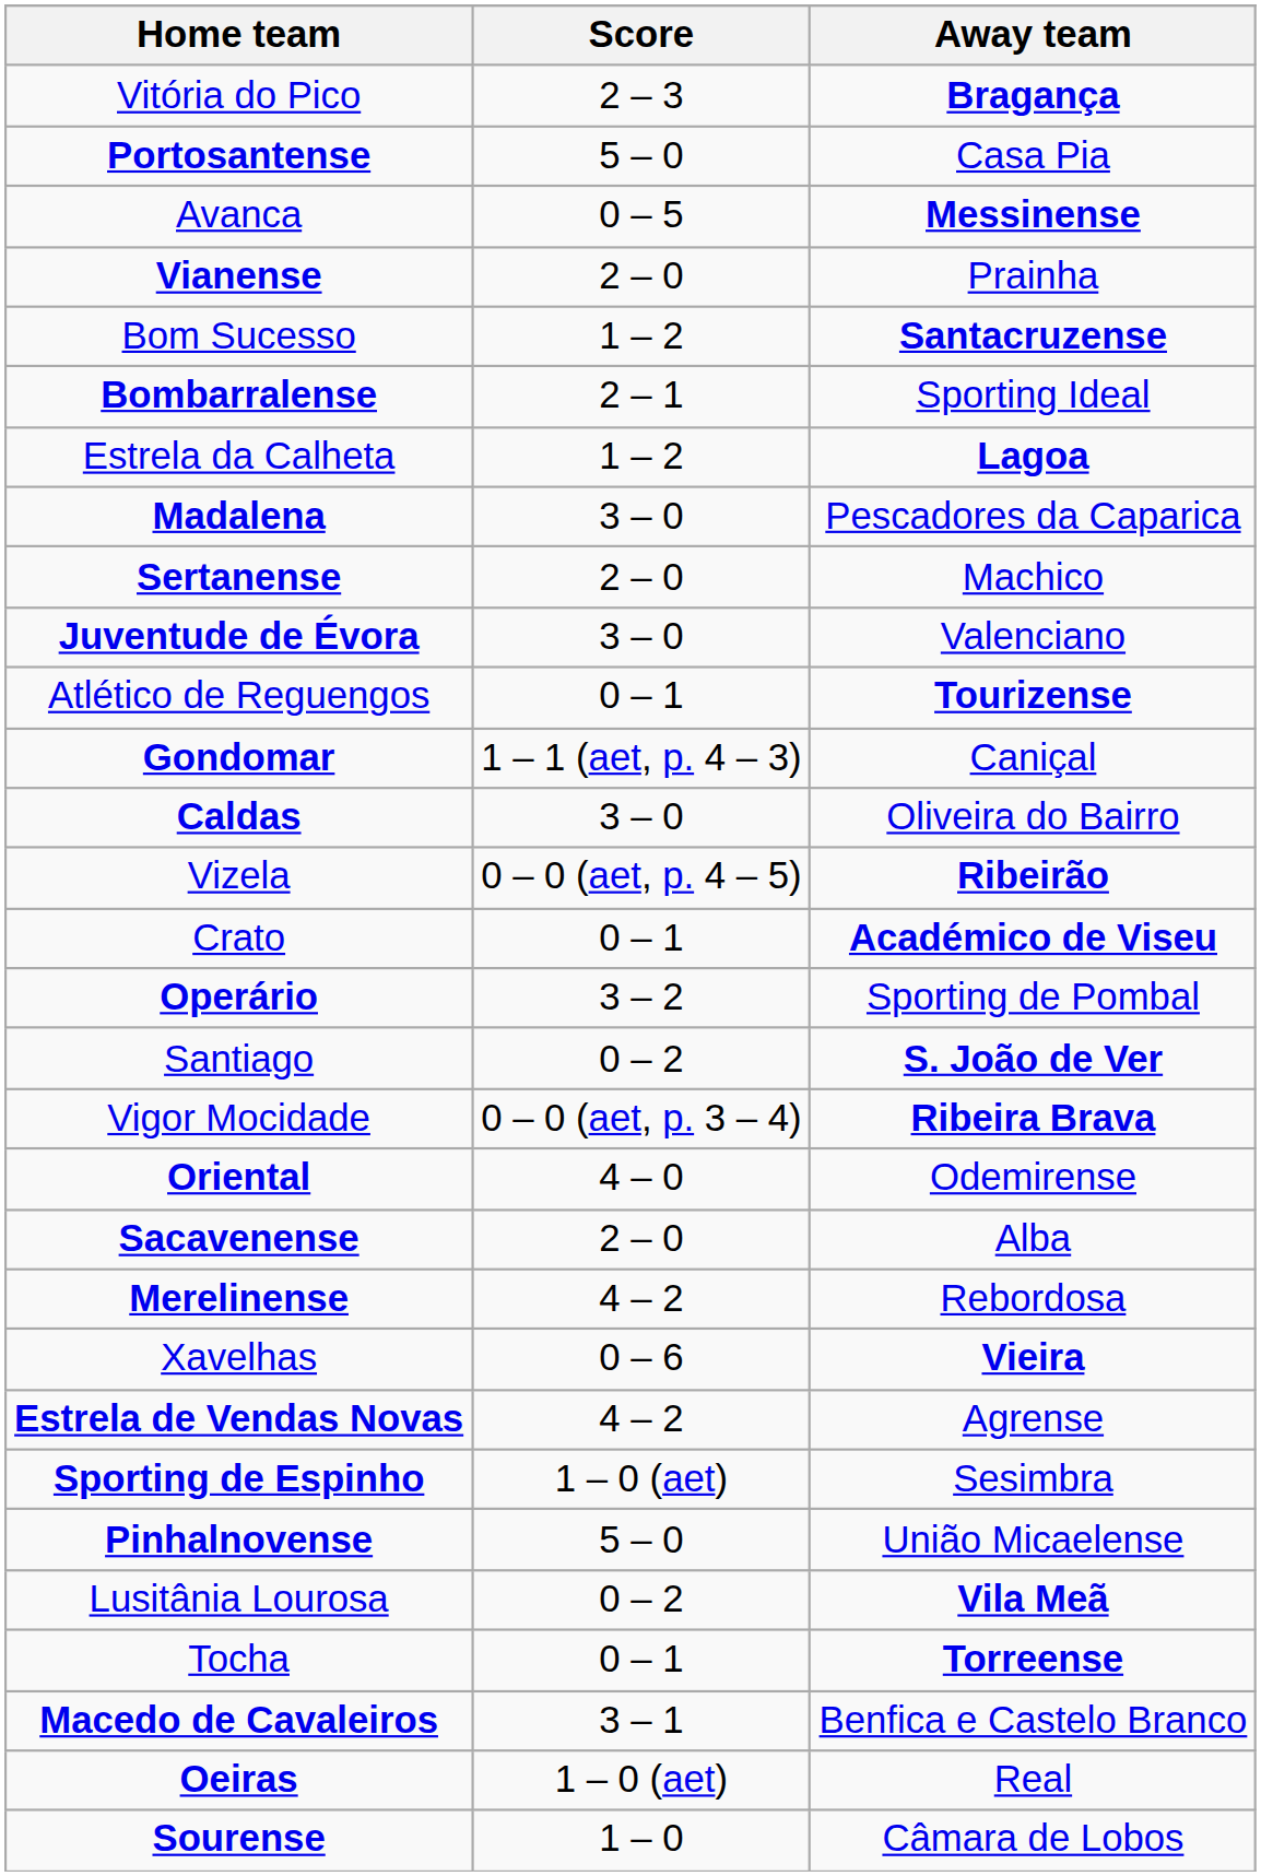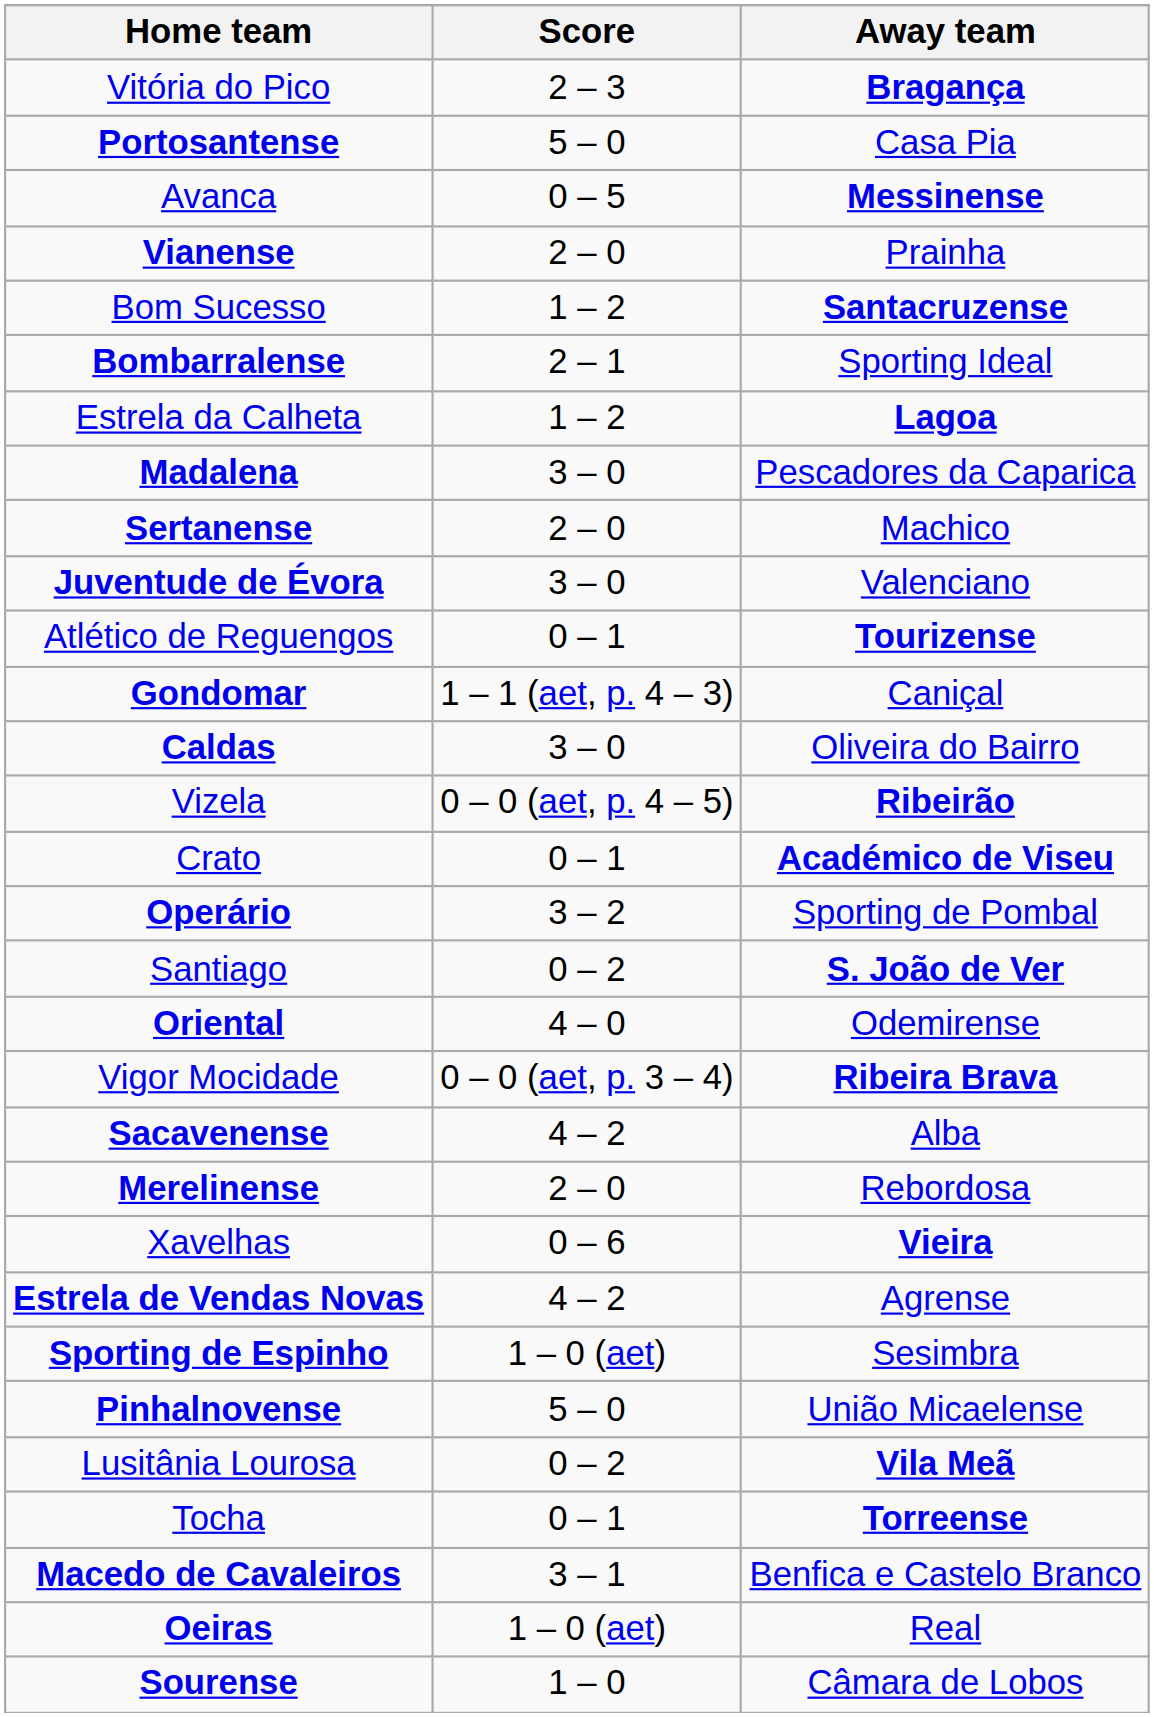rows swapped: Oriental <-> Vigor Mocidade
Sacavenense | Score: 2 – 0 -> 4 – 2
Merelinense | Score: 4 – 2 -> 2 – 0
